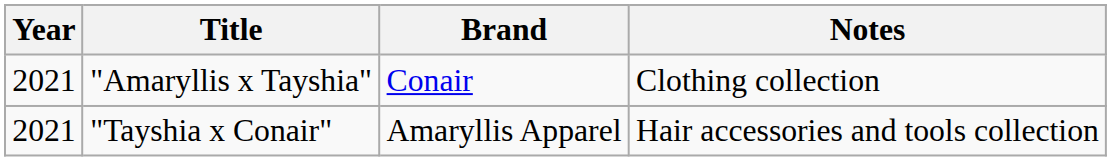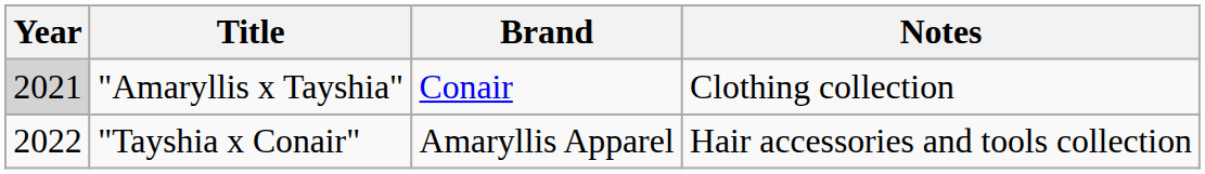"Amaryllis x Tayshia" | Year: no background -> lightgrey background
"Tayshia x Conair" | Year: 2021 -> 2022
